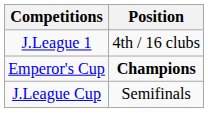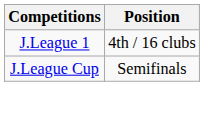- row: Emperor's Cup | Champions
